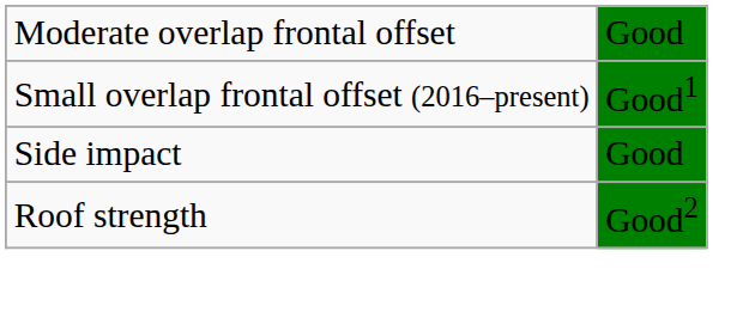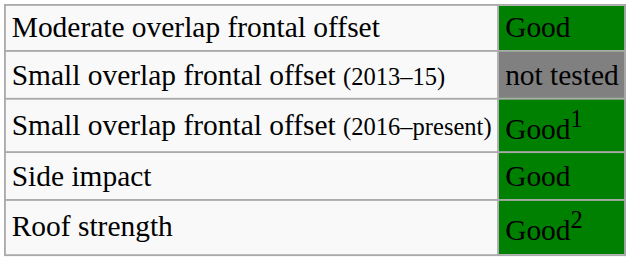+ row: Small overlap frontal offset (2013–15) | not tested
